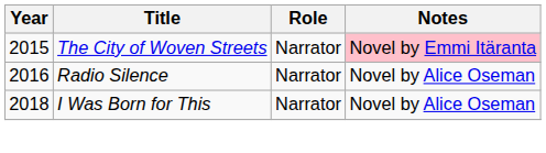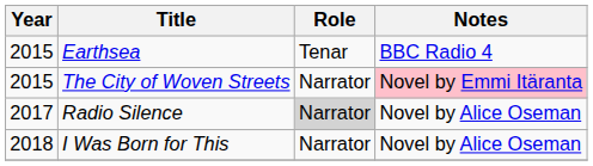+ row: 2015 | Earthsea | Tenar | BBC Radio 4
Radio Silence | Year: 2016 -> 2017
Radio Silence | Role: no background -> lightgrey background
